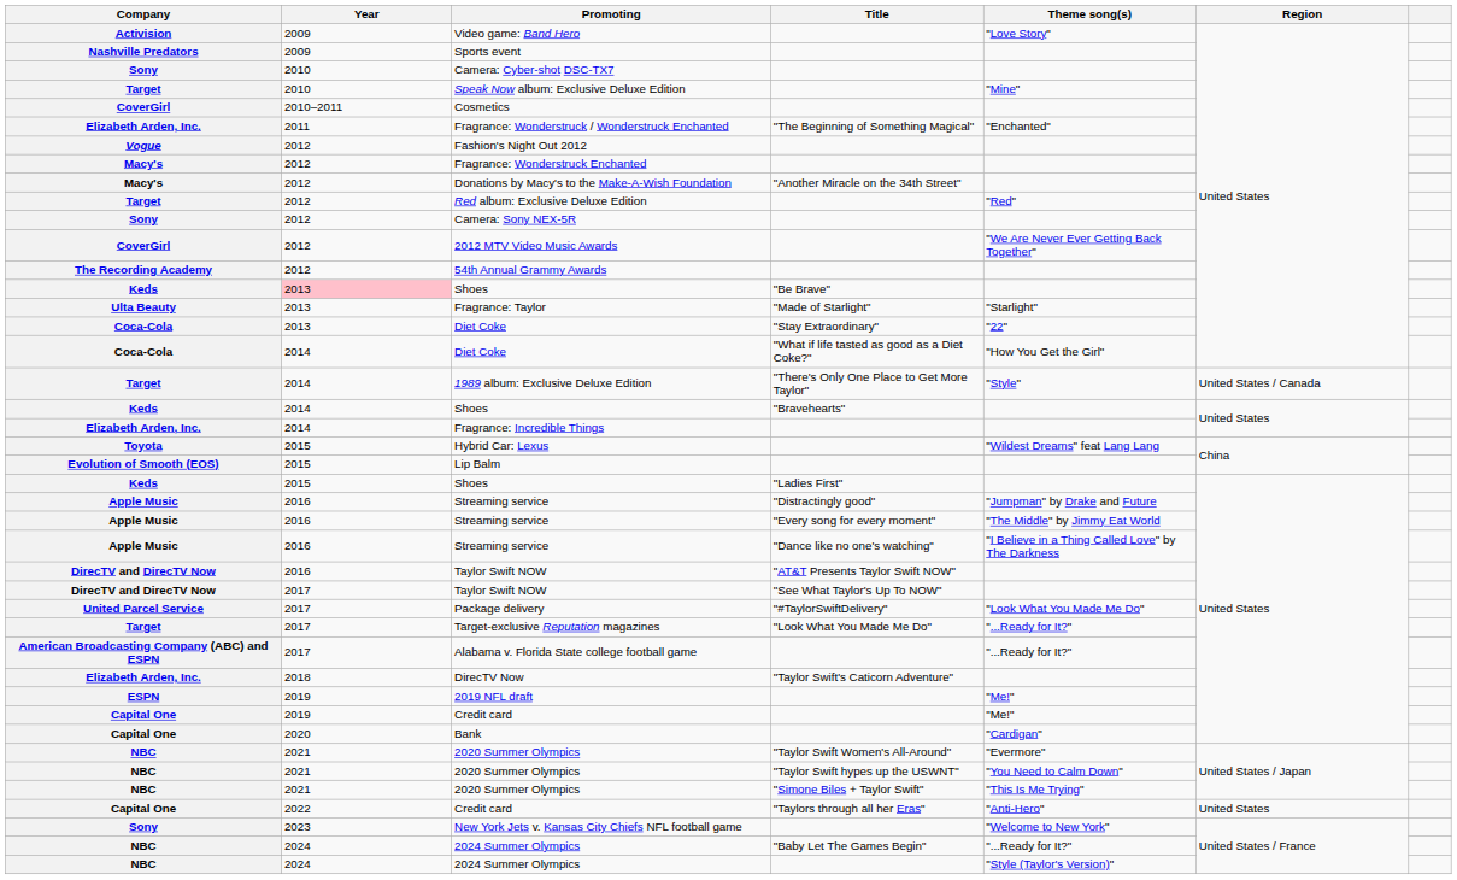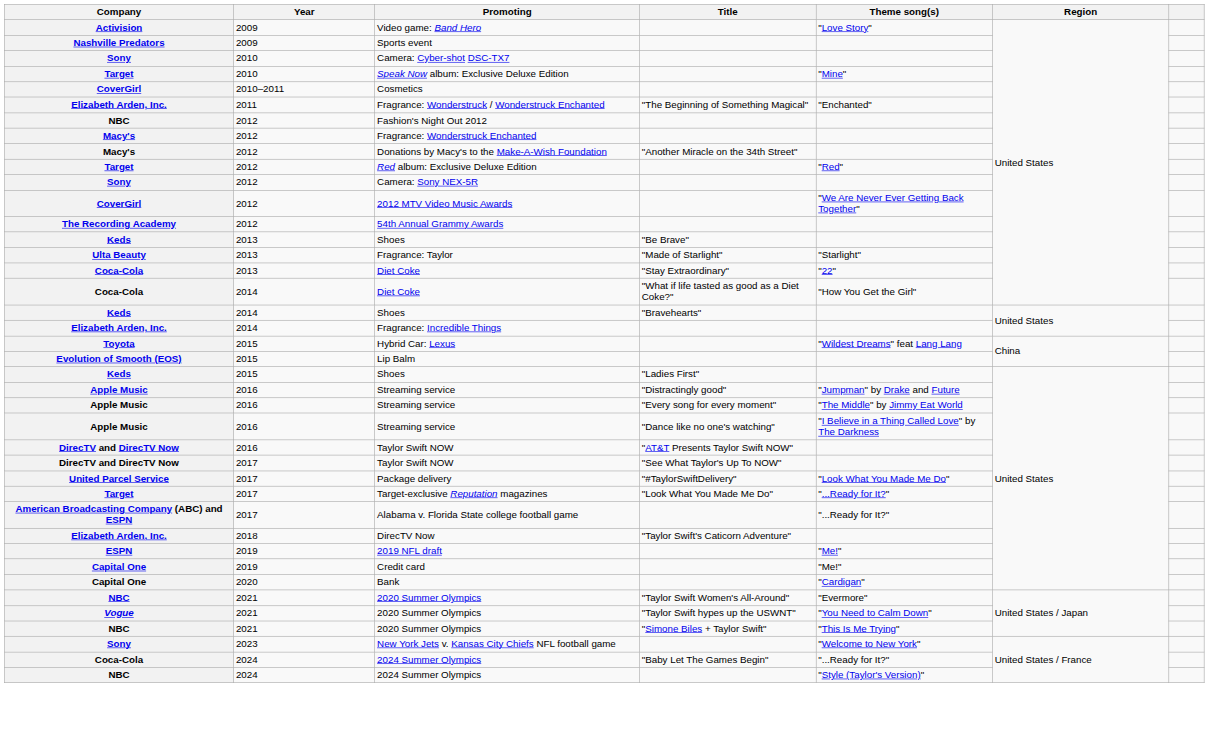Fashion's Night Out 2012 | Company: Vogue -> NBC
Shoes / "Be Brave" | Year: pink background -> no background
- row: Target | 2014 | 1989 album: Exclusive Deluxe Edition | "There's Only One Place to Get More Taylor" | "Style" | United States / Canada
2020 Summer Olympics / "Taylor Swift hypes up the USWNT" | Company: NBC -> Vogue
- row: Capital One | 2022 | Credit card | "Taylors through all her Eras" | "Anti-Hero" | United States
2024 Summer Olympics / "Baby Let The Games Begin" | Company: NBC -> Coca-Cola
